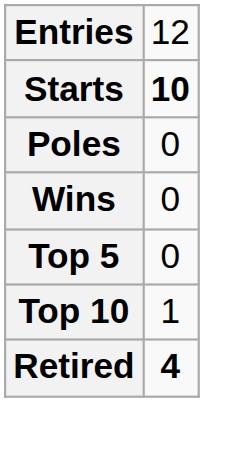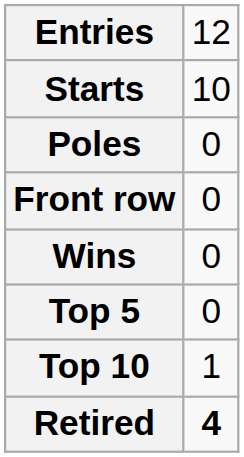Starts | column 2: bold -> normal
+ row: Front row | 0
